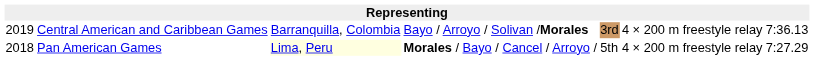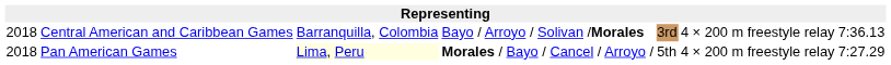Central American and Caribbean Games | column 1: 2019 -> 2018
